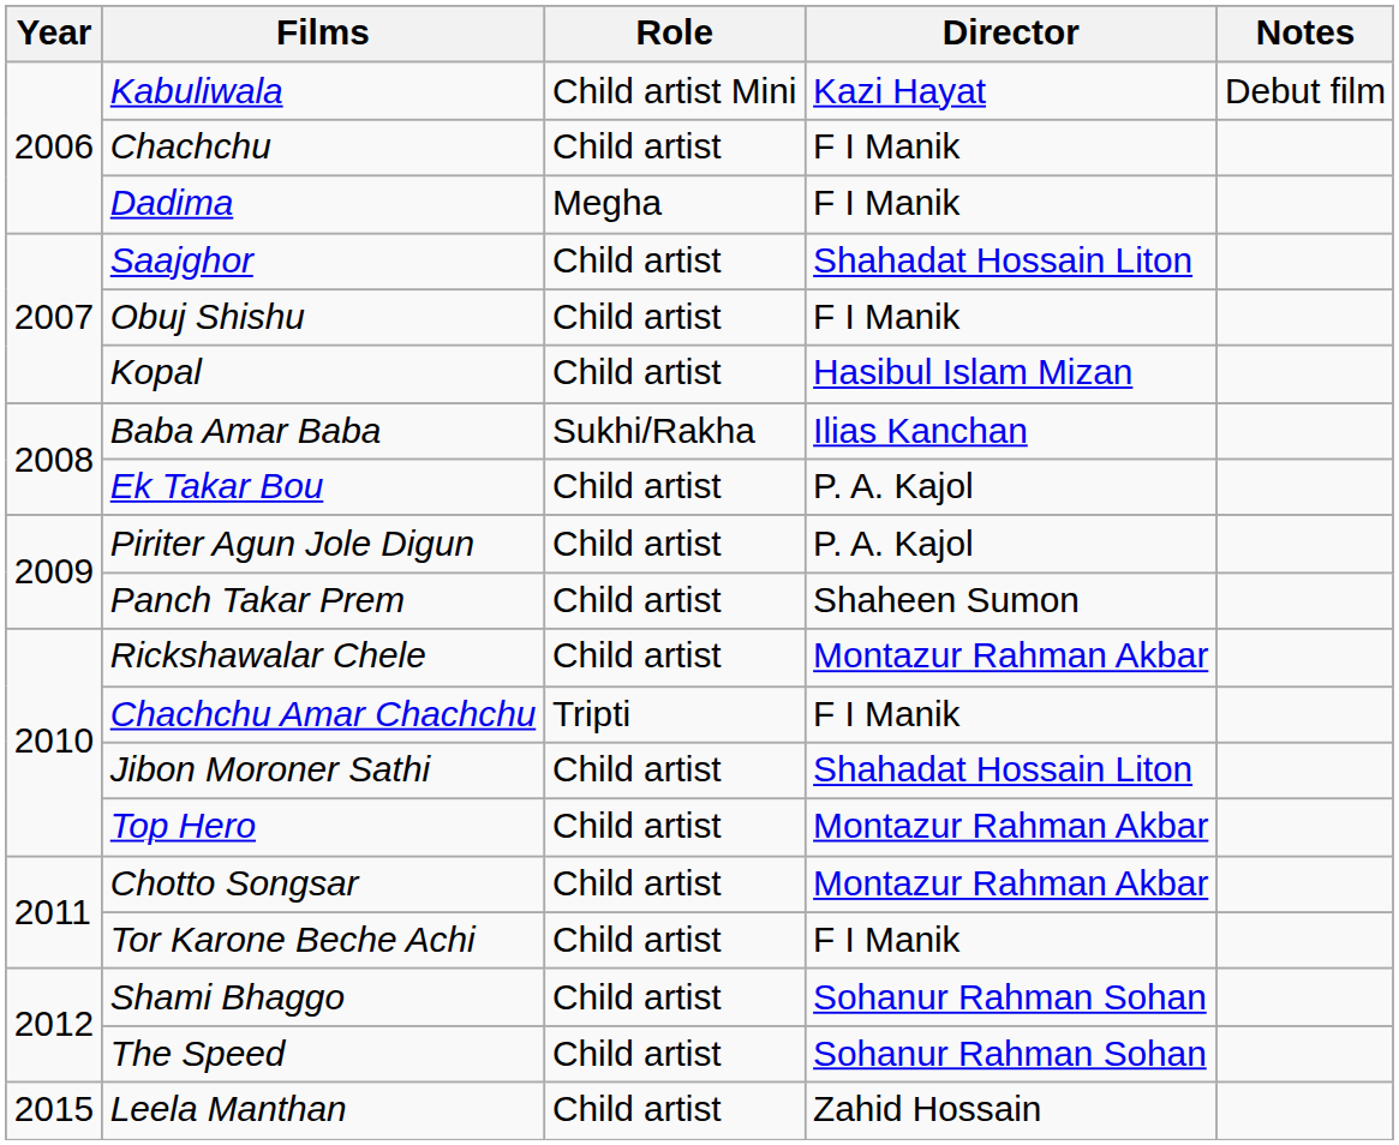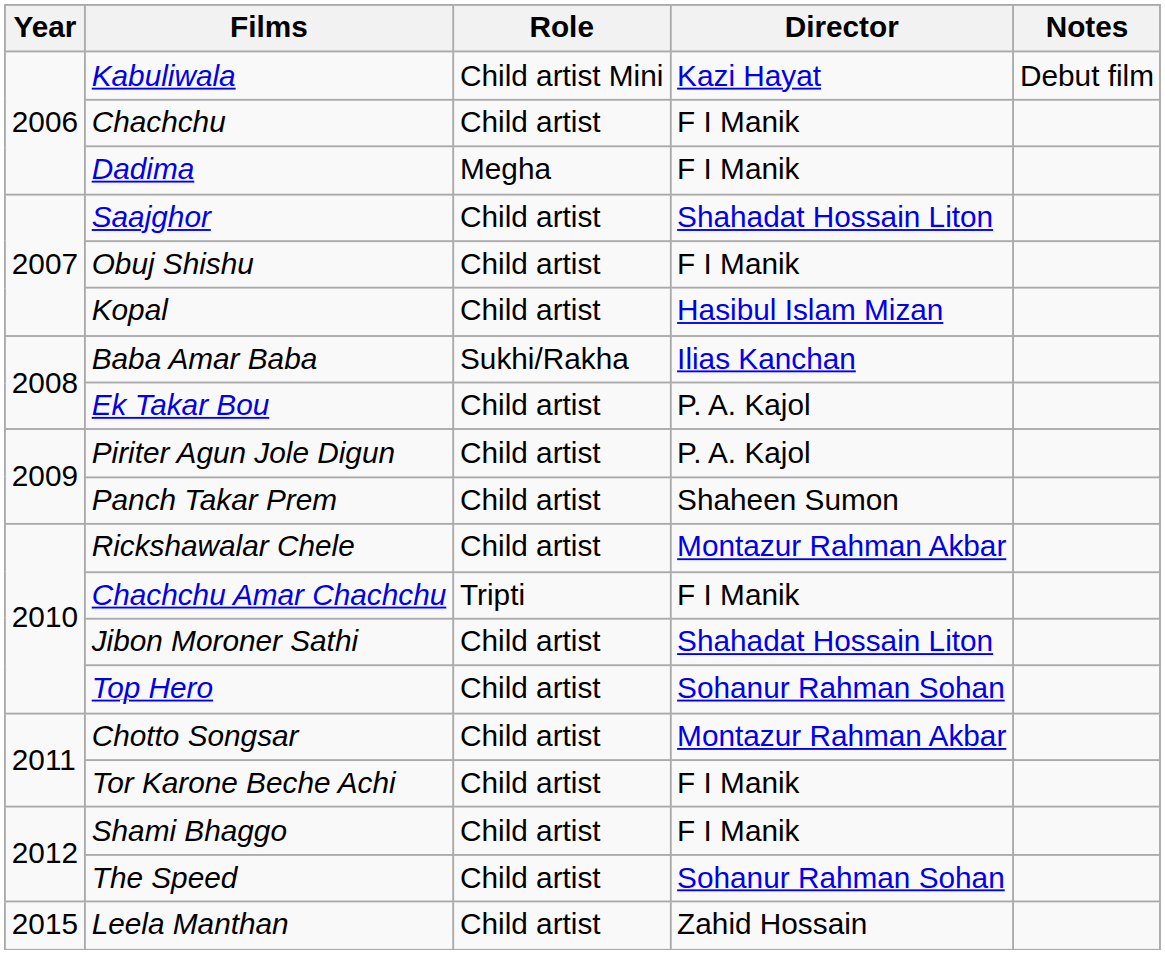Top Hero | Director: Montazur Rahman Akbar -> Sohanur Rahman Sohan
Shami Bhaggo | Director: Sohanur Rahman Sohan -> F I Manik
